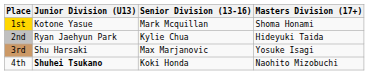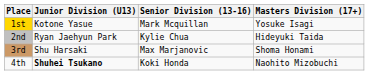1st | Masters Division (17+): Shoma Honami -> Yosuke Isagi
3rd | Masters Division (17+): Yosuke Isagi -> Shoma Honami
